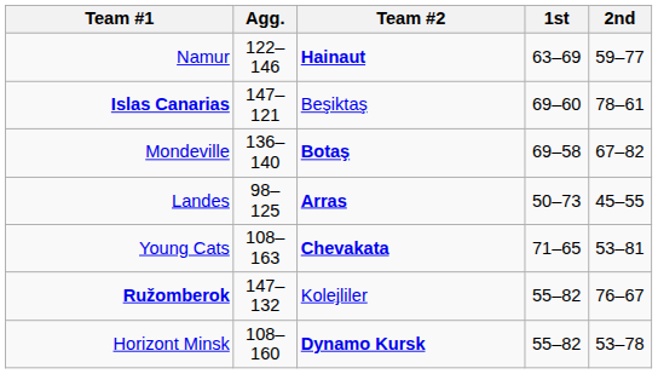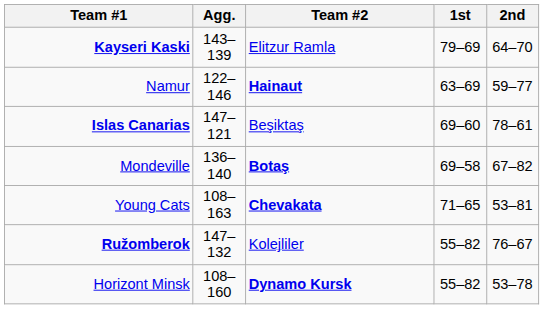+ row: Kayseri Kaski | 143–139 | Elitzur Ramla | 79–69 | 64–70
- row: Landes | 98–125 | Arras | 50–73 | 45–55
